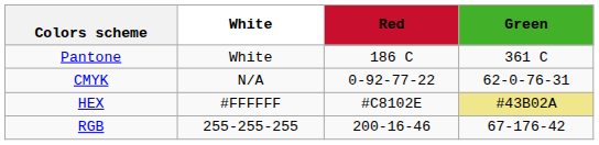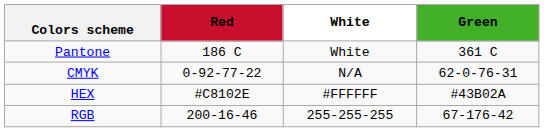columns swapped: White <-> Red
HEX | Green: khaki background -> no background
